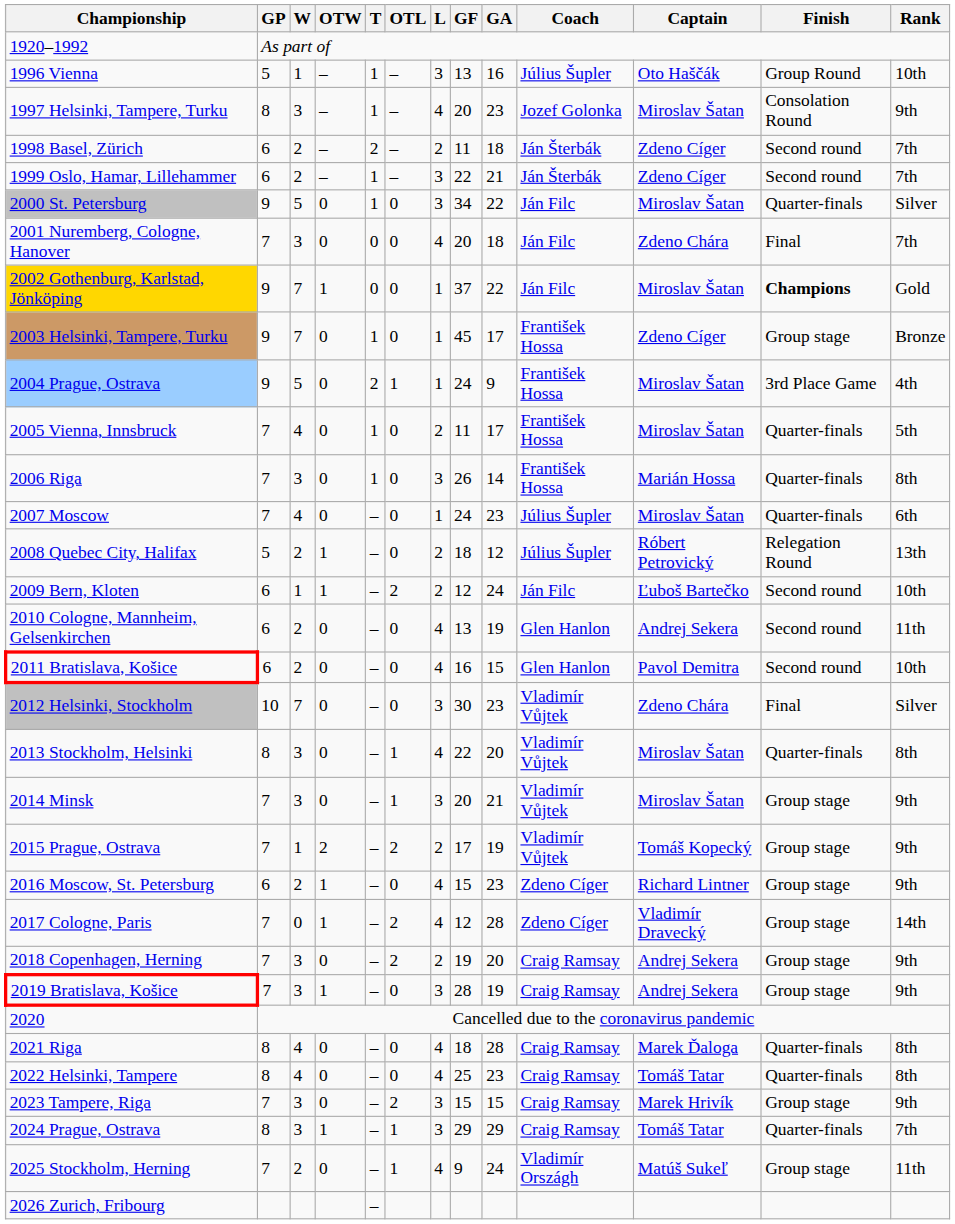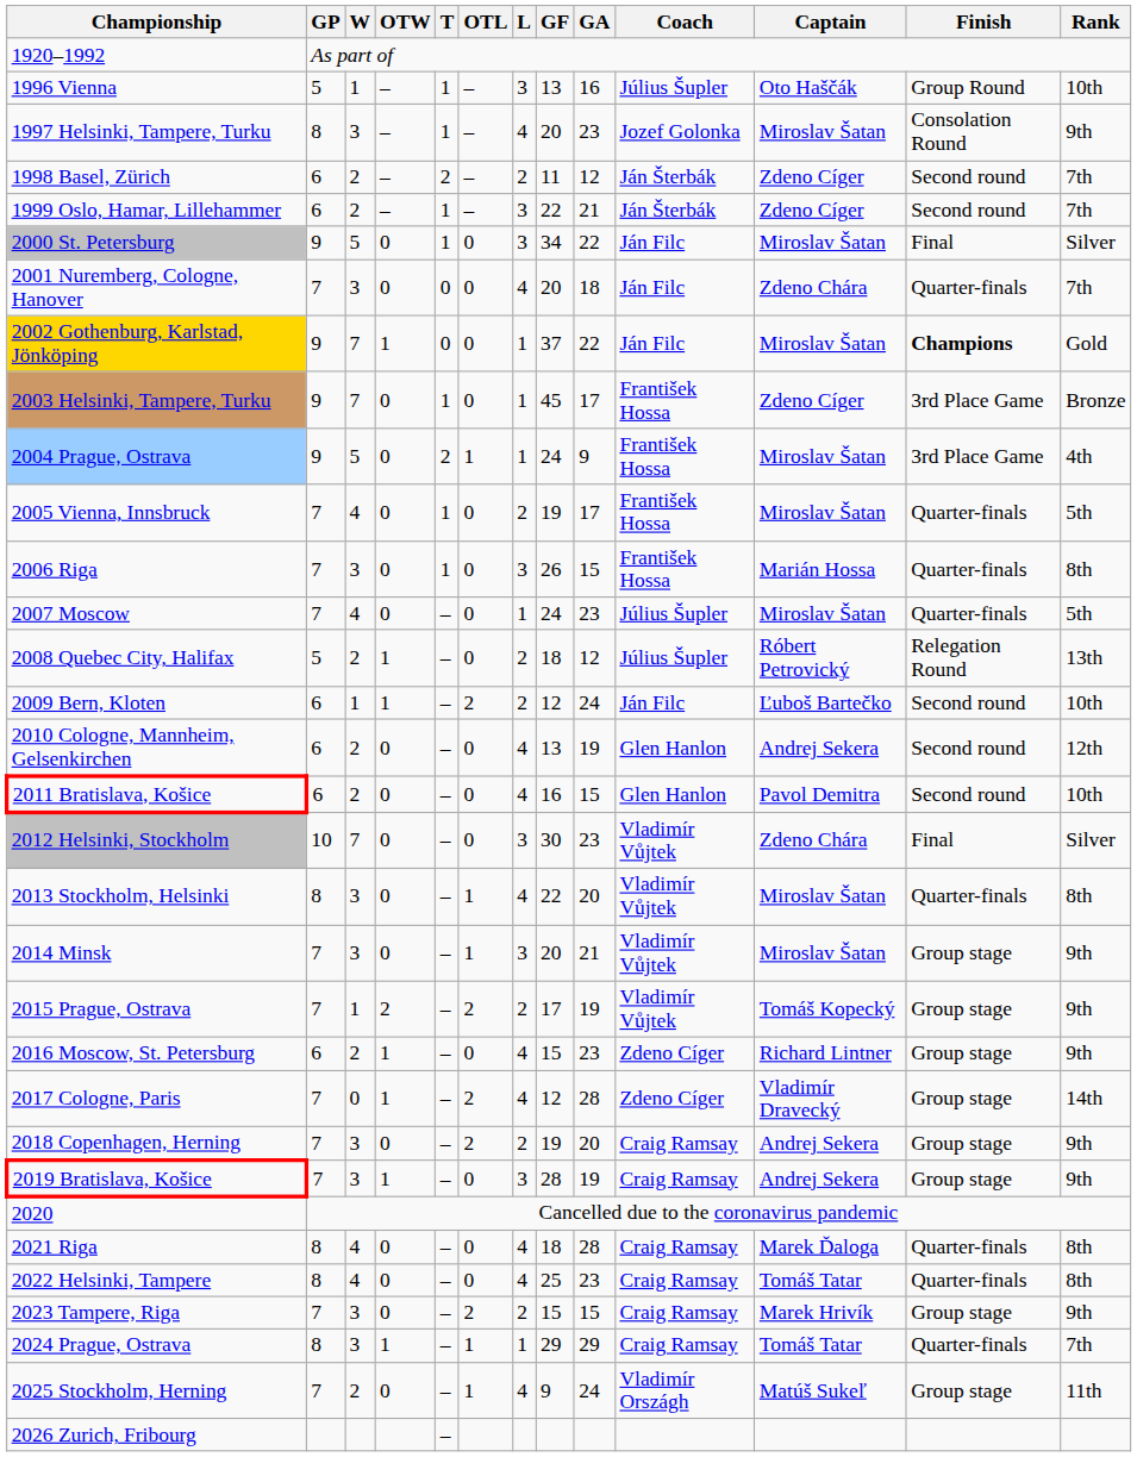1998 Basel, Zürich | GA: 18 -> 12
2000 St. Petersburg | Finish: Quarter-finals -> Final
2001 Nuremberg, Cologne, Hanover | Finish: Final -> Quarter-finals
2003 Helsinki, Tampere, Turku | Finish: Group stage -> 3rd Place Game
2005 Vienna, Innsbruck | GF: 11 -> 19
2006 Riga | GA: 14 -> 15
2007 Moscow | Rank: 6th -> 5th
2010 Cologne, Mannheim, Gelsenkirchen | Rank: 11th -> 12th
2023 Tampere, Riga | L: 3 -> 2
2024 Prague, Ostrava | L: 3 -> 1
